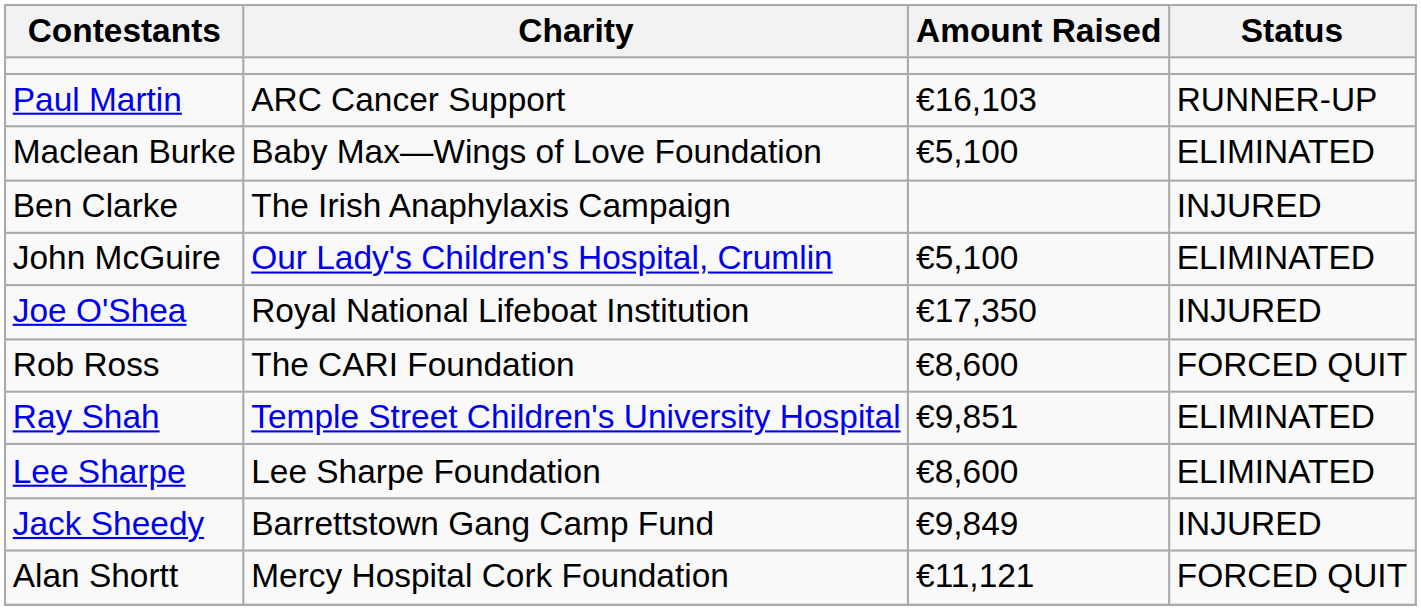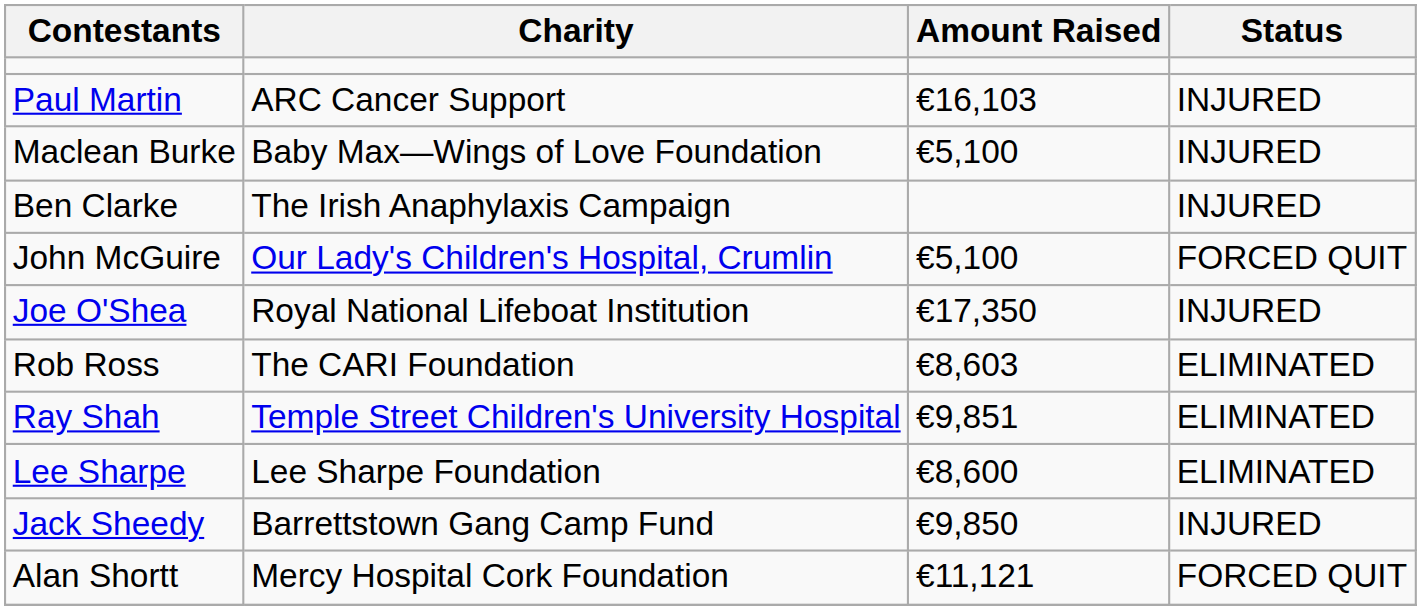Paul Martin | Status: RUNNER-UP -> INJURED
Maclean Burke | Status: ELIMINATED -> INJURED
John McGuire | Status: ELIMINATED -> FORCED QUIT
Rob Ross | Amount Raised: €8,600 -> €8,603
Rob Ross | Status: FORCED QUIT -> ELIMINATED
Jack Sheedy | Amount Raised: €9,849 -> €9,850
